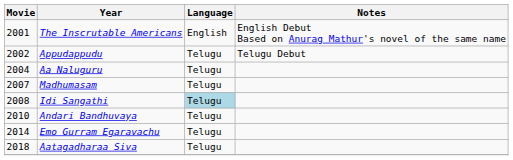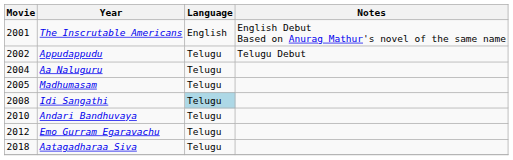Madhumasam | Movie: 2007 -> 2005
Emo Gurram Egaravachu | Movie: 2014 -> 2012
